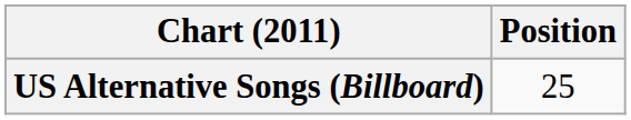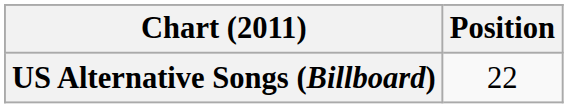US Alternative Songs (Billboard) | Position: 25 -> 22
